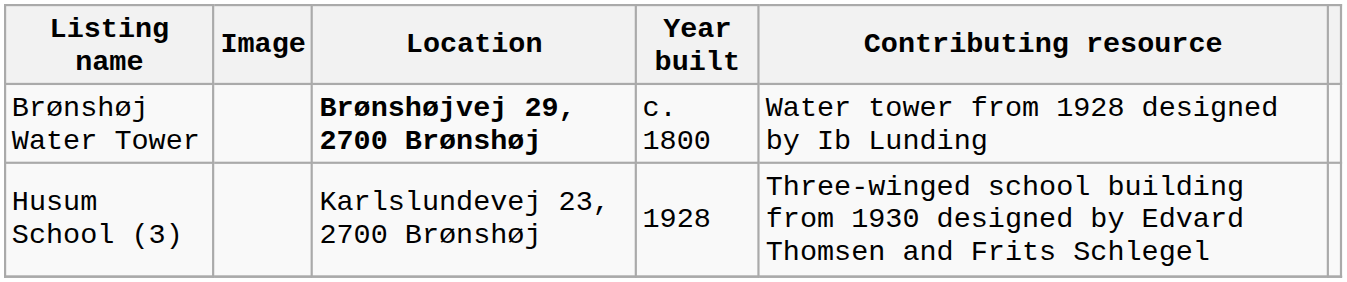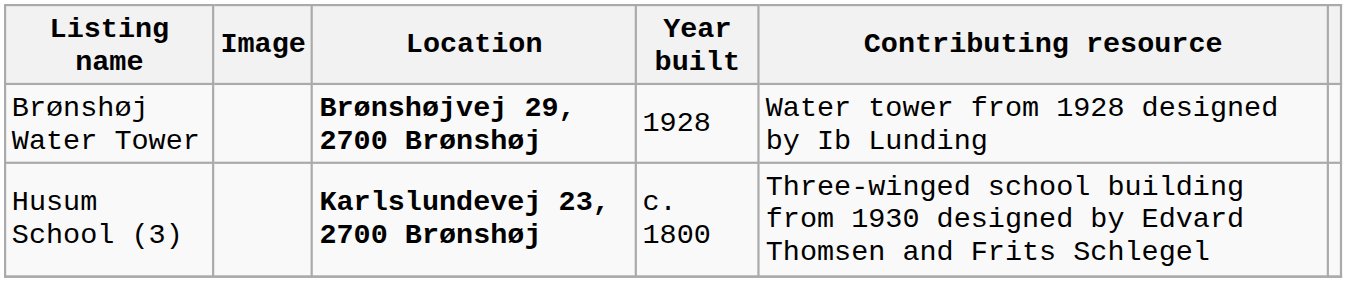Brønshøj Water Tower | Year built: c. 1800 -> 1928
Husum School (3) | Location: normal -> bold
Husum School (3) | Year built: 1928 -> c. 1800
